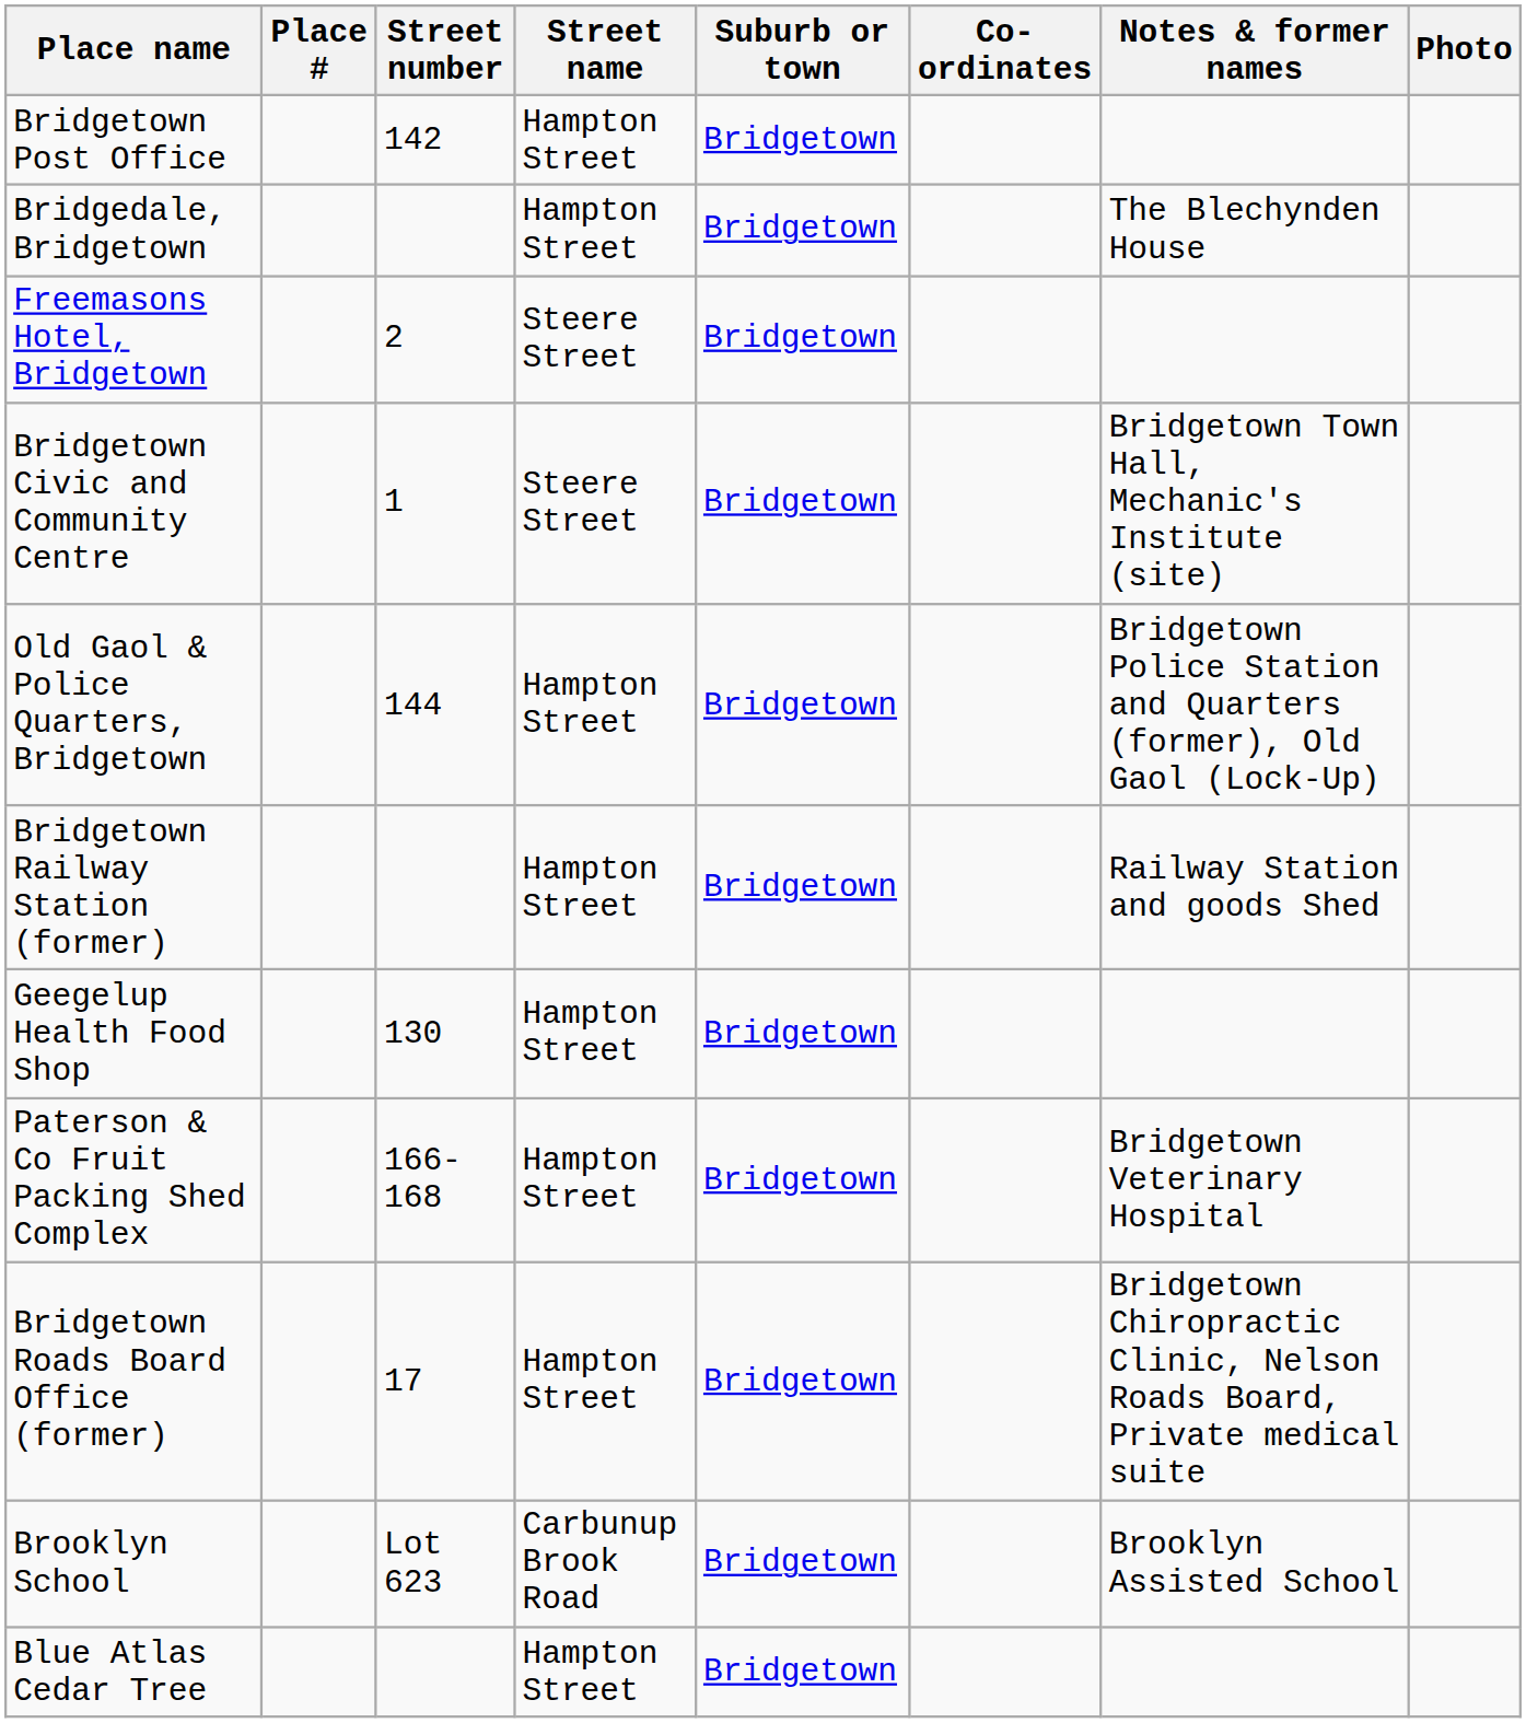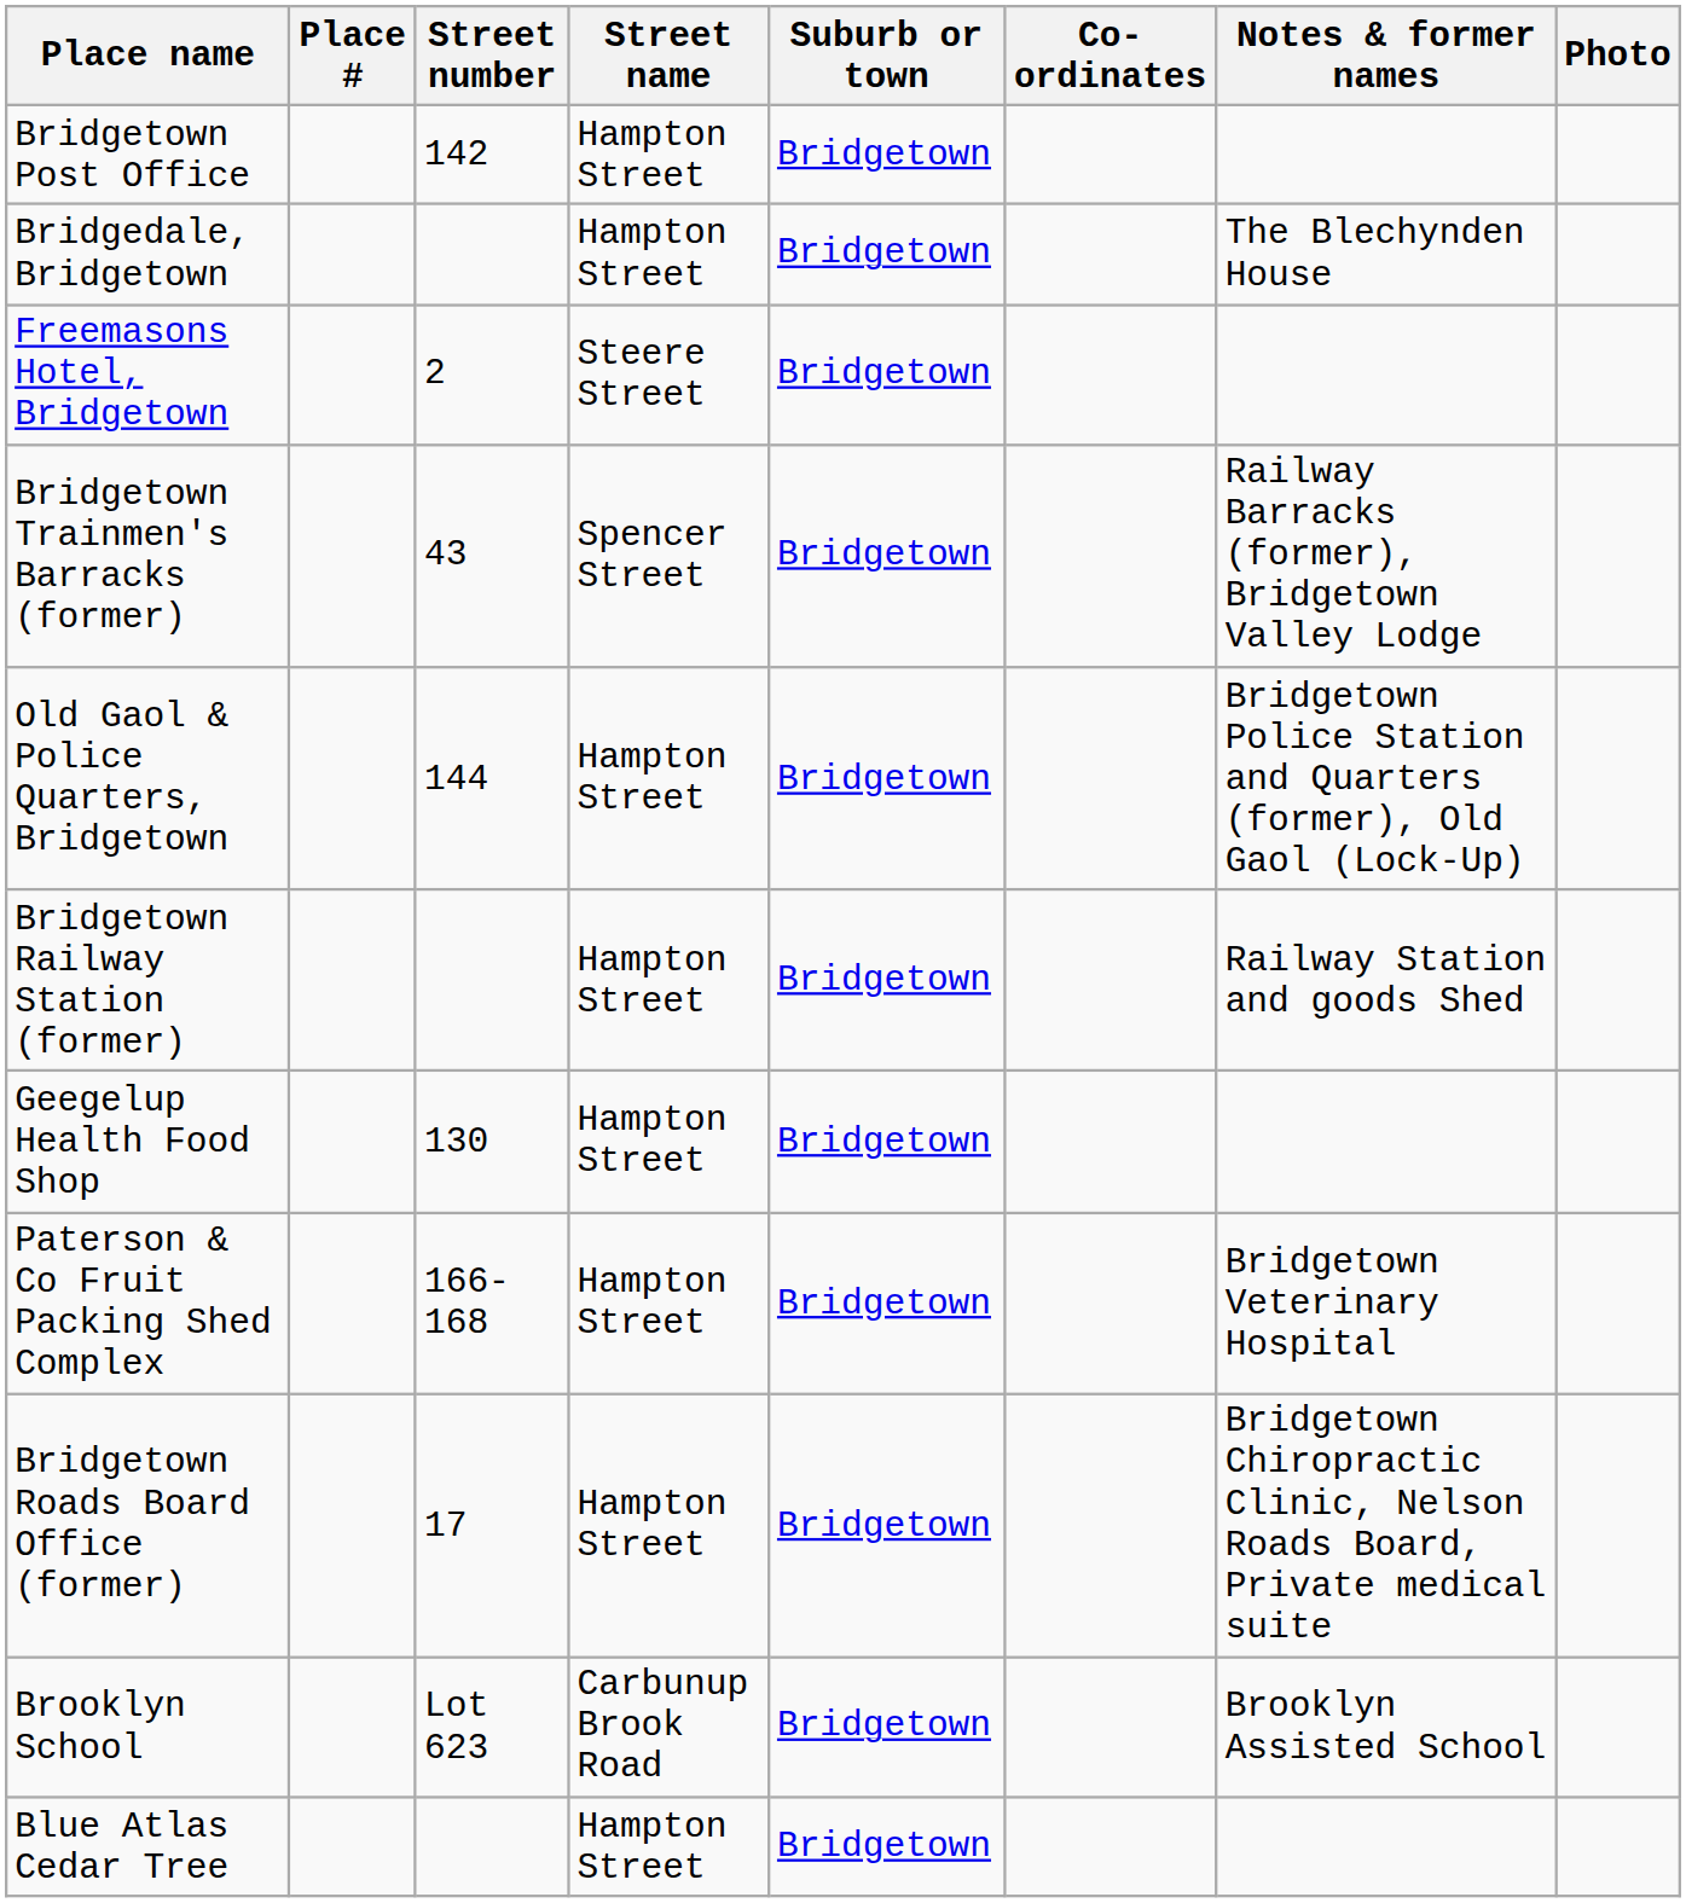- row: Bridgetown Civic and Community Centre | 1 | Steere Street | Bridgetown | Bridgetown Town Hall, Mechanic's Institute (site)
+ row: Bridgetown Trainmen's Barracks (former) | 43 | Spencer Street | Bridgetown | Railway Barracks (former), Bridgetown Valley Lodge
